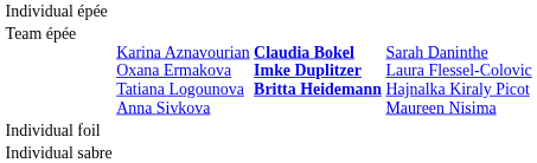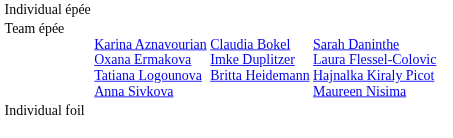Team épée | column 3: bold -> normal
- row: Individual sabre
